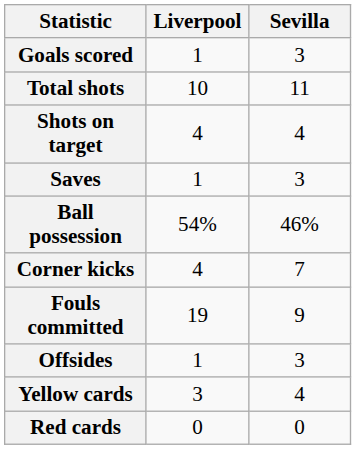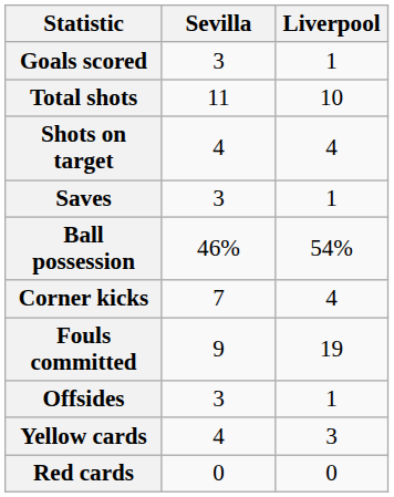columns swapped: Liverpool <-> Sevilla
